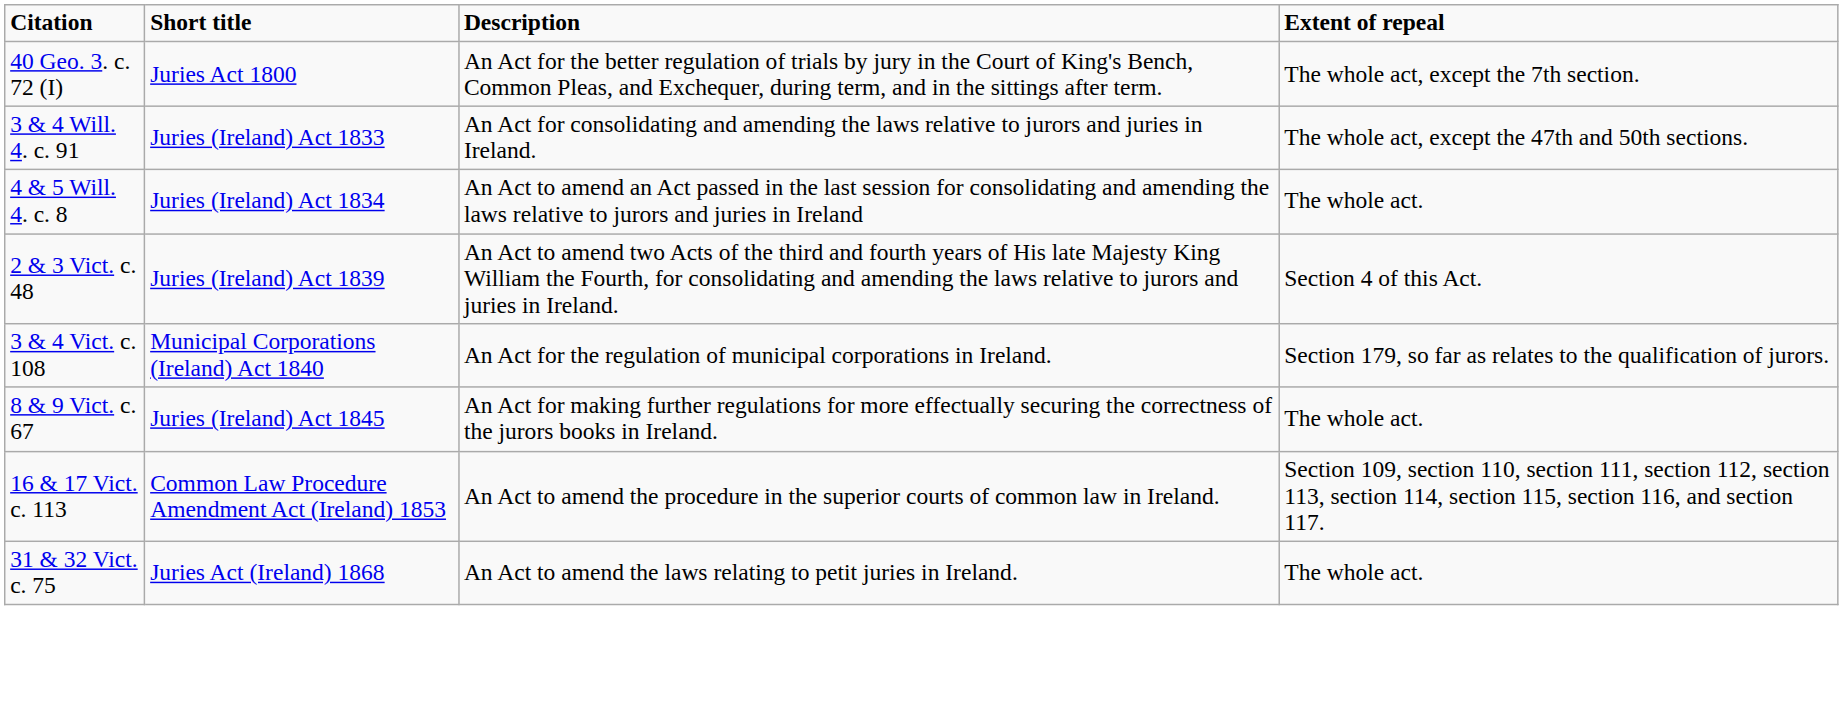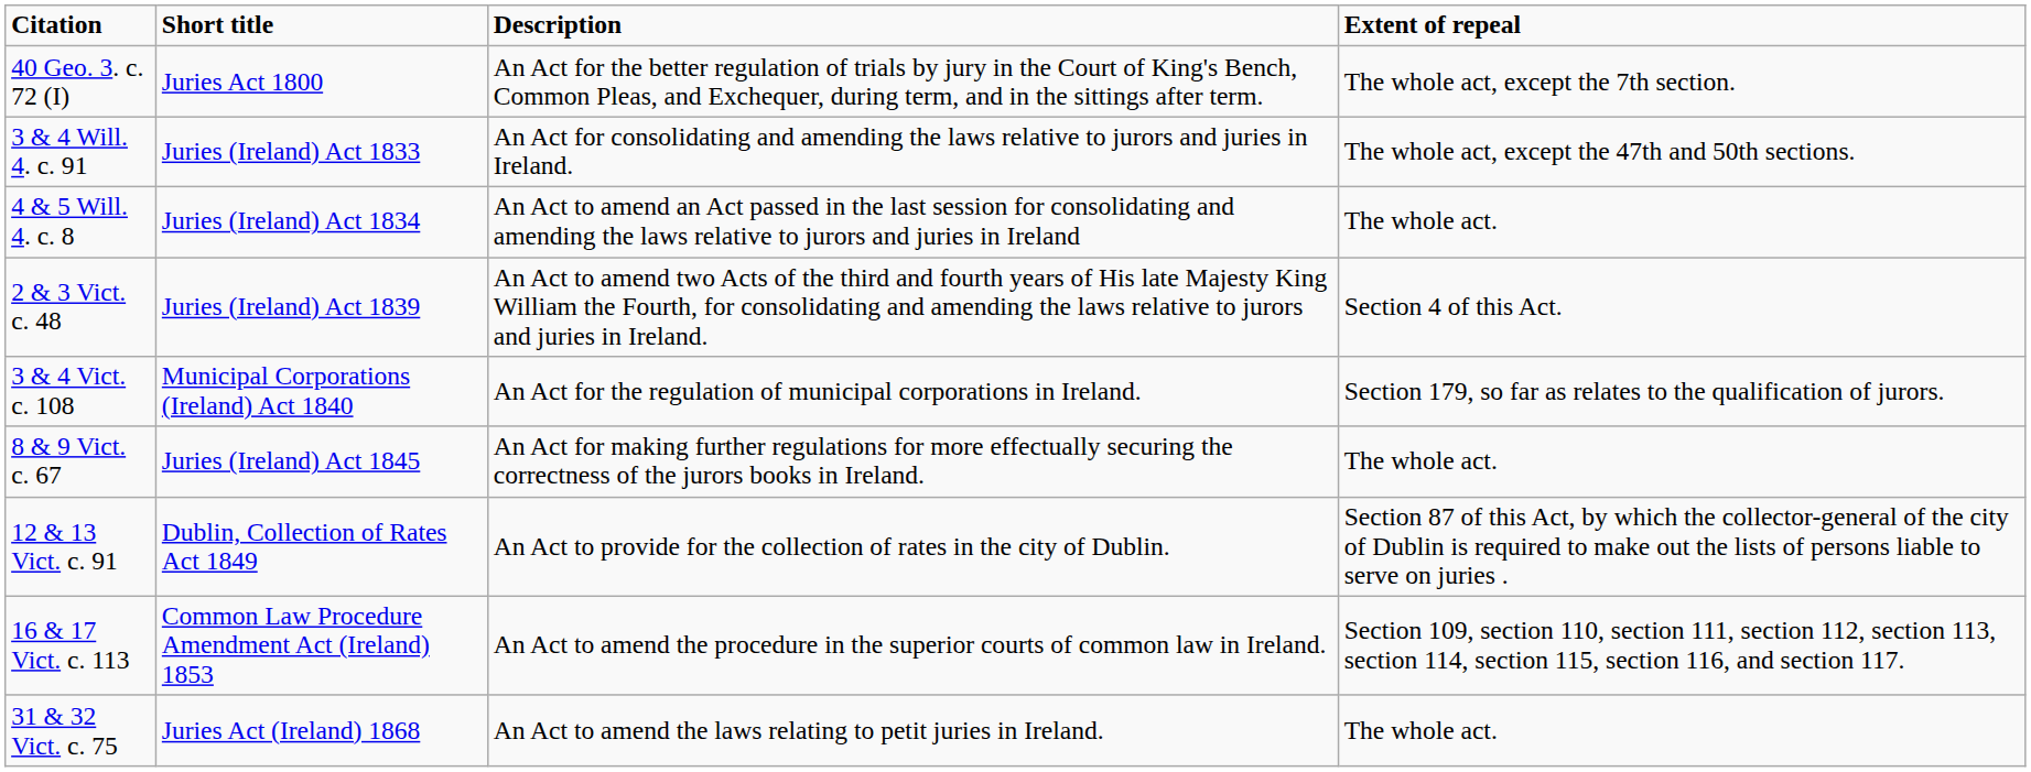+ row: 12 & 13 Vict. c. 91 | Dublin, Collection of Rates Act 1849 | An Act to provide for the collection of rates in the city of Dublin. | Section 87 of this Act, by which the collector-general of the city of Dublin is required to make out the lists of persons liable to serve on juries .
